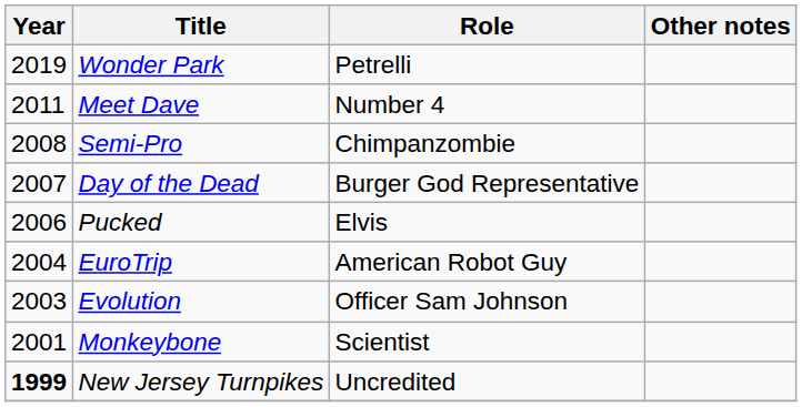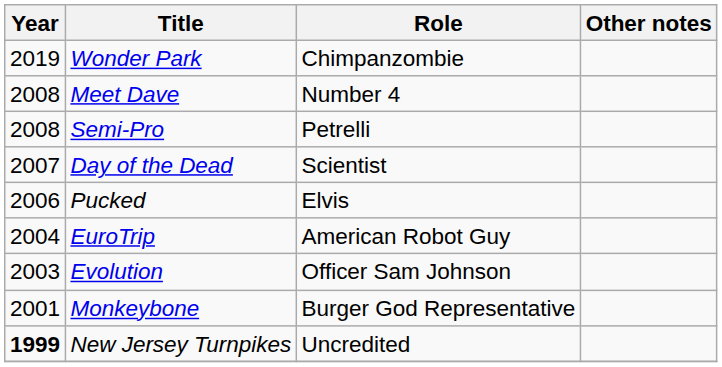Wonder Park | Role: Petrelli -> Chimpanzombie
Meet Dave | Year: 2011 -> 2008
Semi-Pro | Role: Chimpanzombie -> Petrelli
Day of the Dead | Role: Burger God Representative -> Scientist
Monkeybone | Role: Scientist -> Burger God Representative
